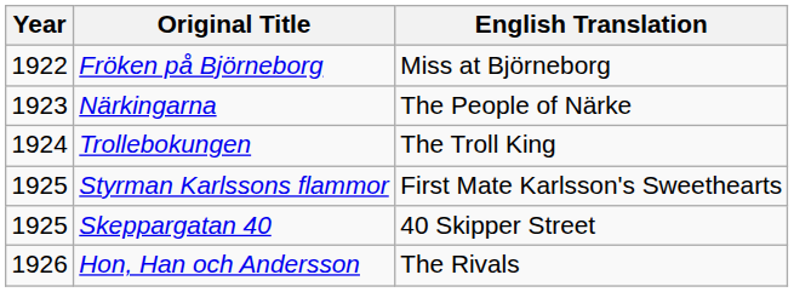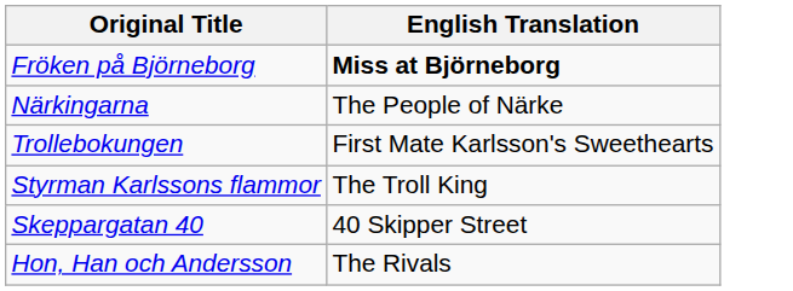- column: Year | 1922 | 1923 | 1924 | 1925 | 1925 | 1926
Fröken på Björneborg | English Translation: normal -> bold
Trollebokungen | English Translation: The Troll King -> First Mate Karlsson's Sweethearts
Styrman Karlssons flammor | English Translation: First Mate Karlsson's Sweethearts -> The Troll King
